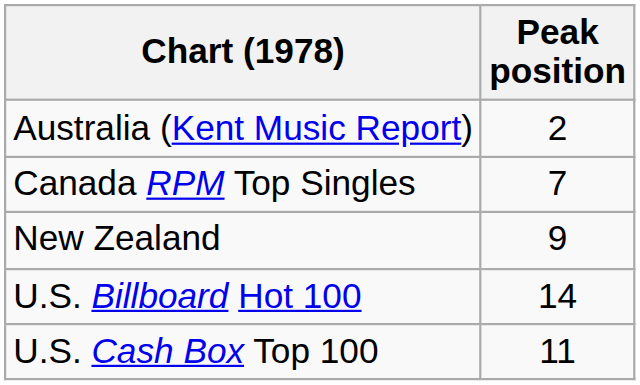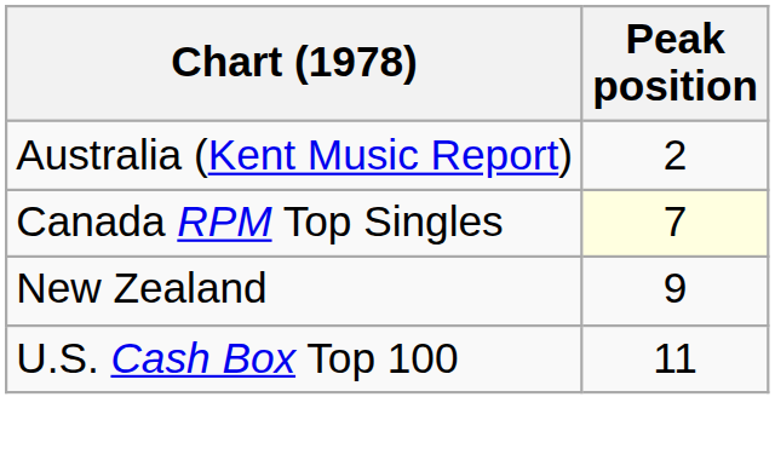Canada RPM Top Singles | Peak position: no background -> lightyellow background
- row: U.S. Billboard Hot 100 | 14
